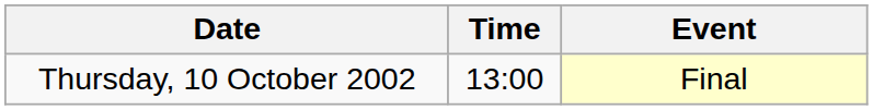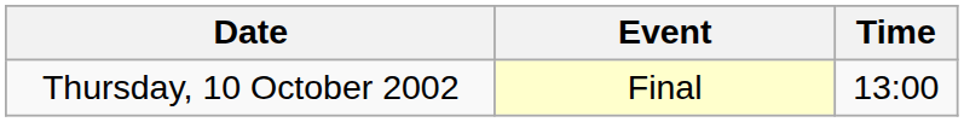columns swapped: Time <-> Event
